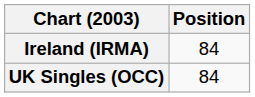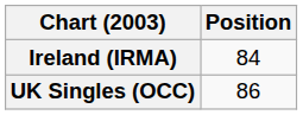UK Singles (OCC) | Position: 84 -> 86
